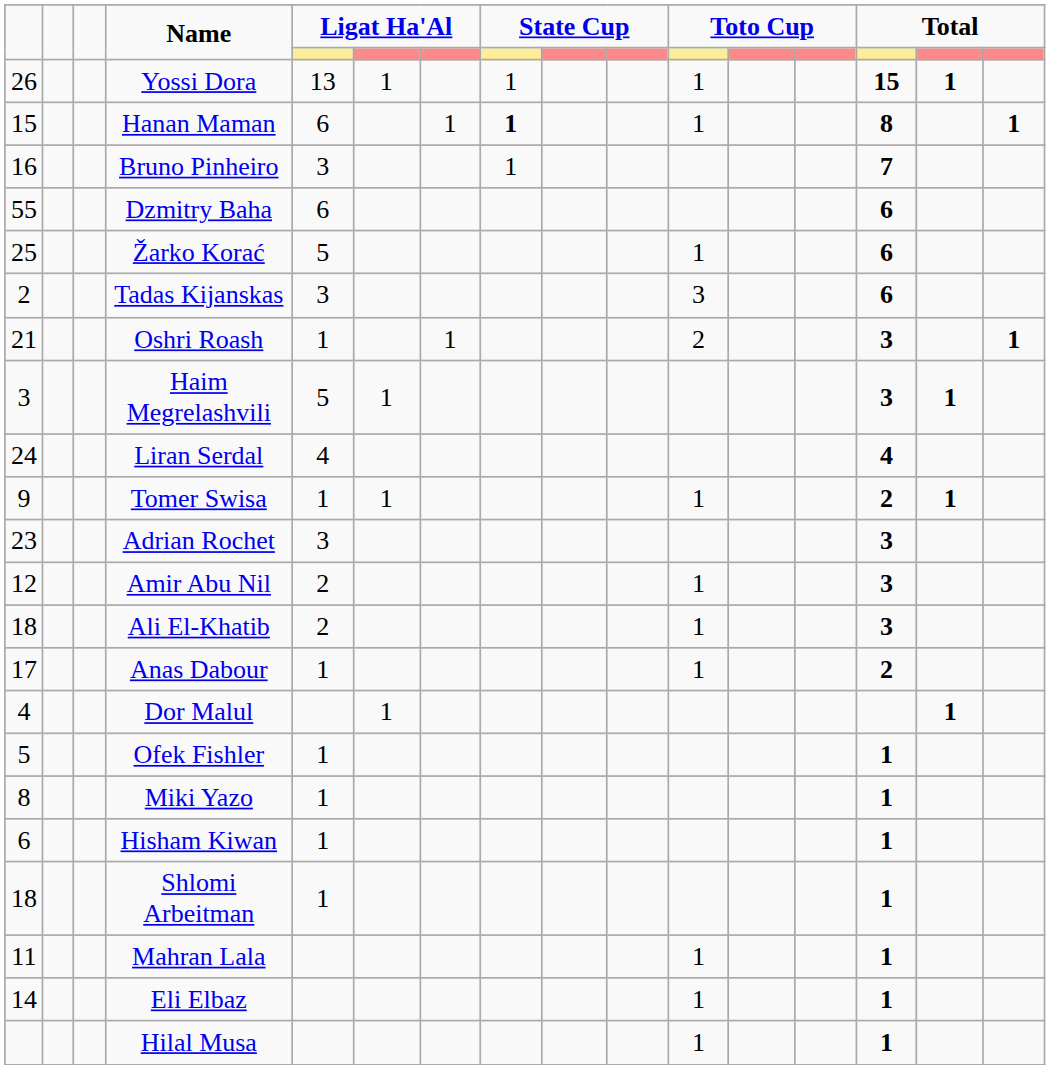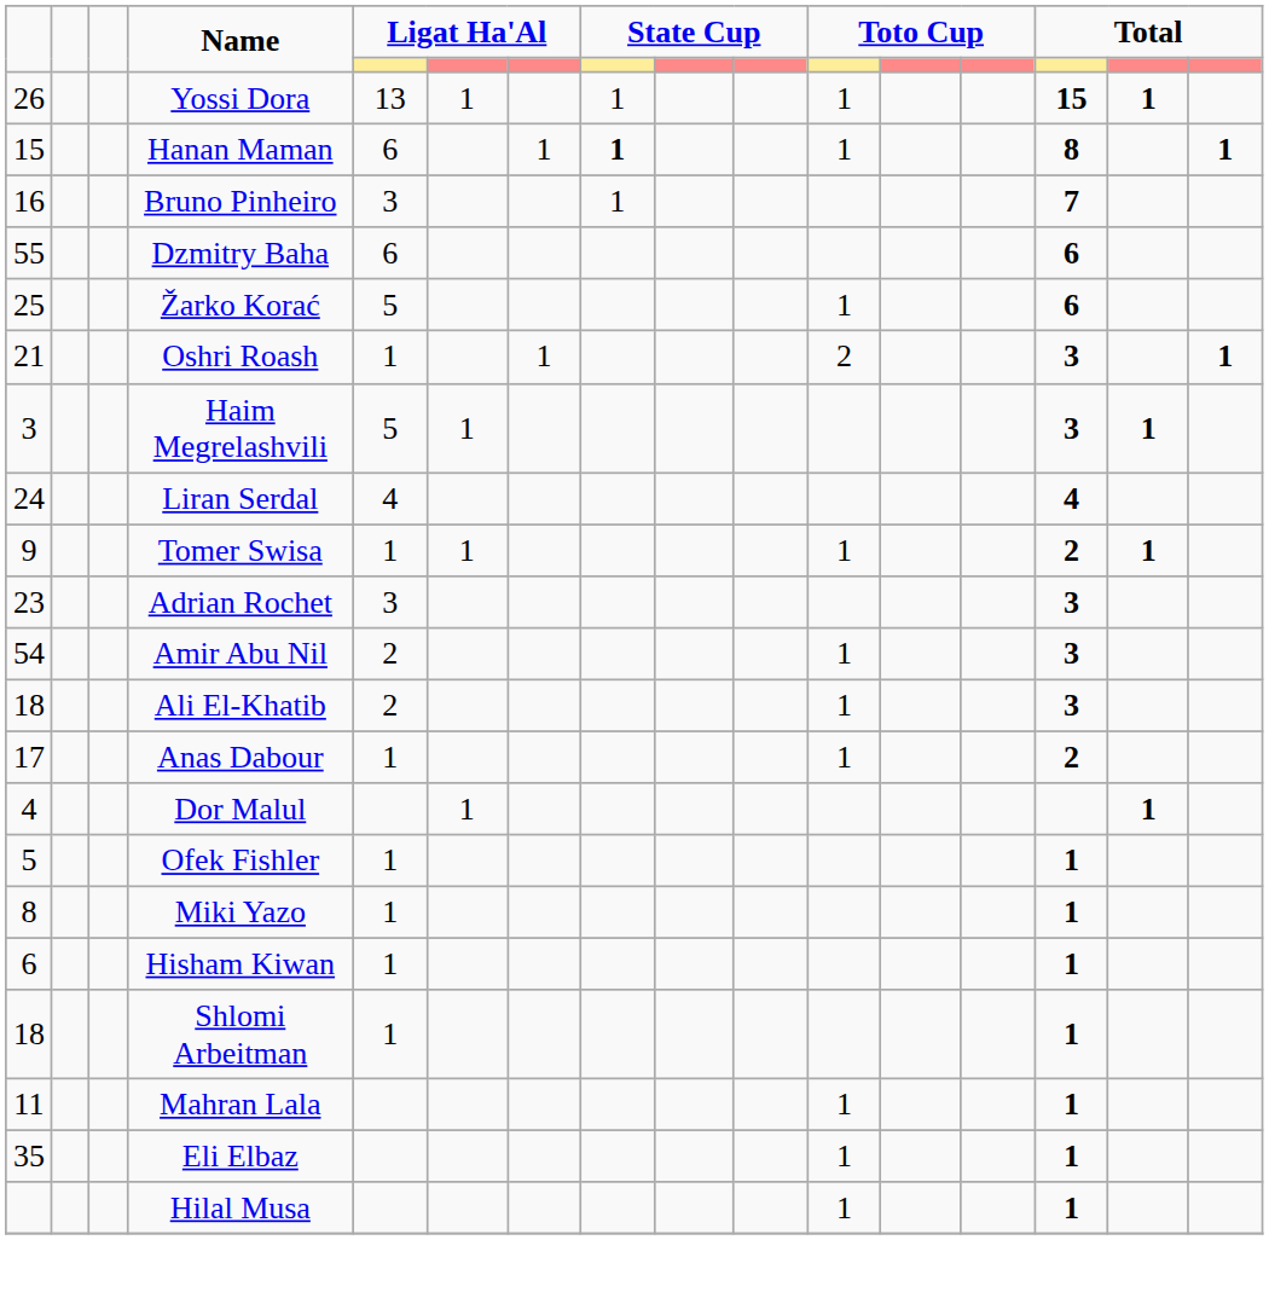- row: 2 | Tadas Kijanskas | 3 | 3 | 6
Amir Abu Nil | column 1: 12 -> 54
Eli Elbaz | column 1: 14 -> 35
